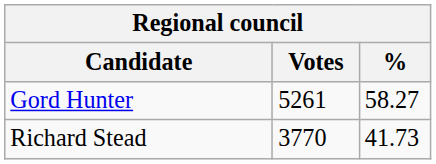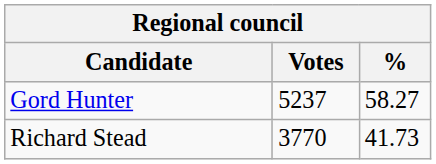Gord Hunter | Votes: 5261 -> 5237
